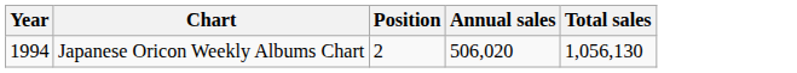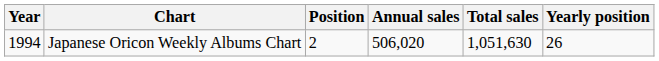+ column: Yearly position | 26
Japanese Oricon Weekly Albums Chart | Total sales: 1,056,130 -> 1,051,630
